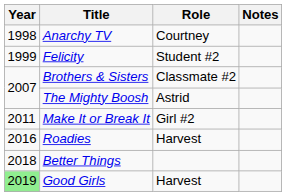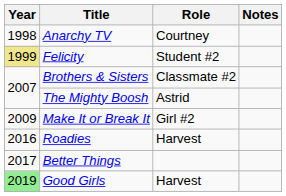Felicity | Year: no background -> khaki background
Make It or Break It | Year: 2011 -> 2009
Better Things | Year: 2018 -> 2017
